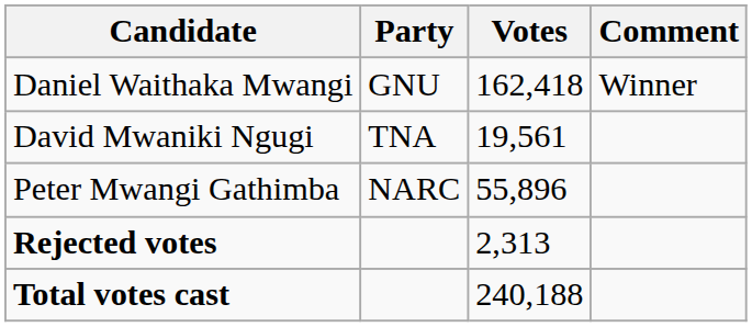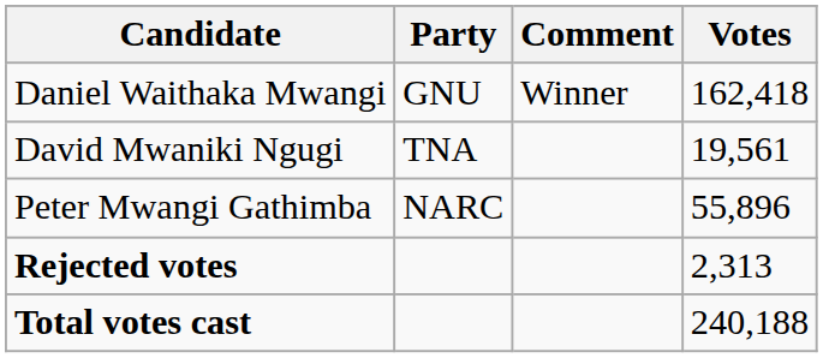columns swapped: Votes <-> Comment
